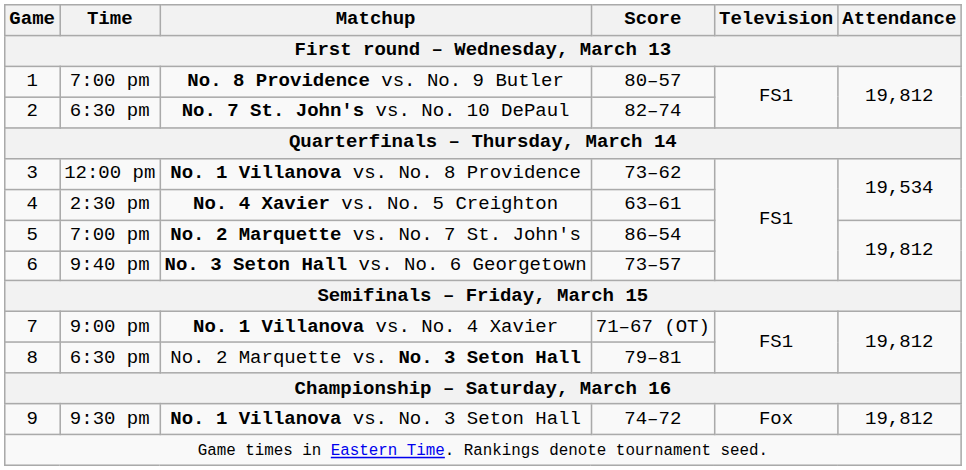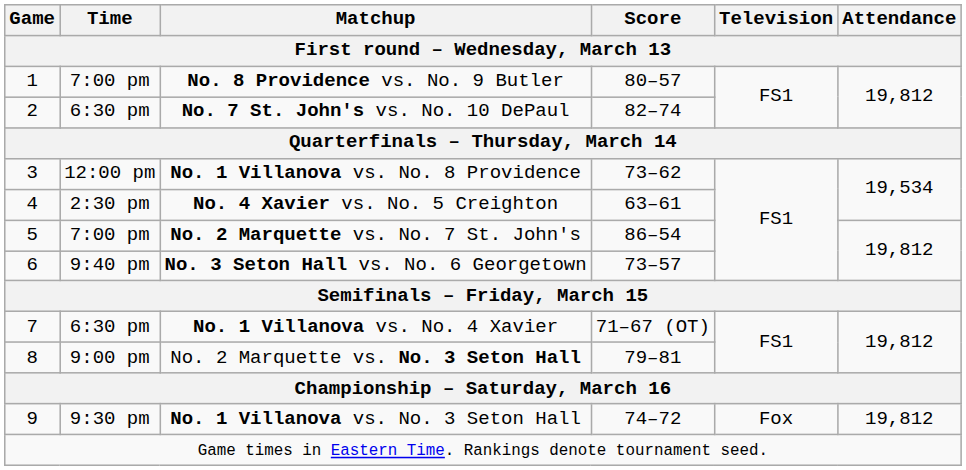No. 1 Villanova vs. No. 4 Xavier | Time: 9:00 pm -> 6:30 pm
No. 2 Marquette vs. No. 3 Seton Hall | Time: 6:30 pm -> 9:00 pm
